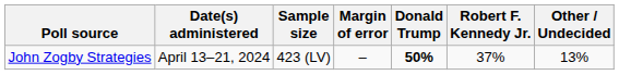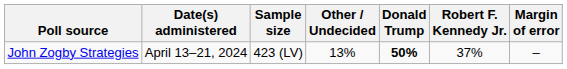columns swapped: Margin of error <-> Other / Undecided
